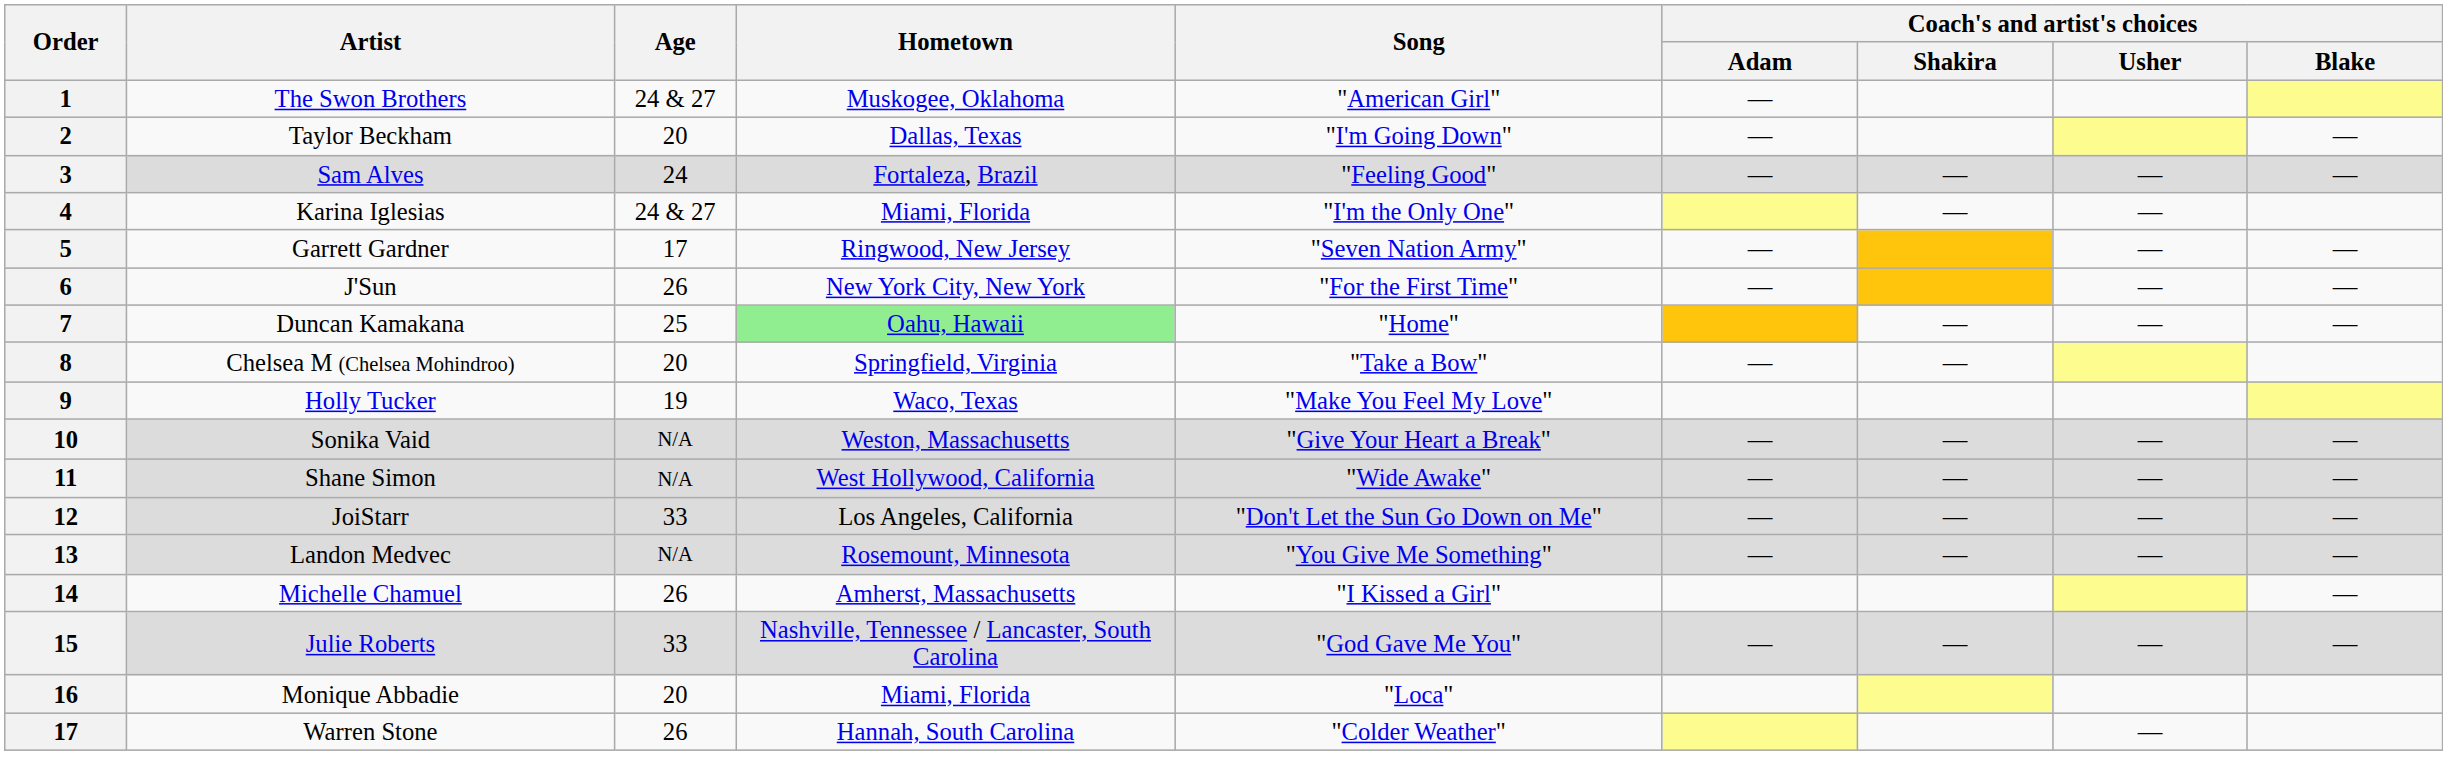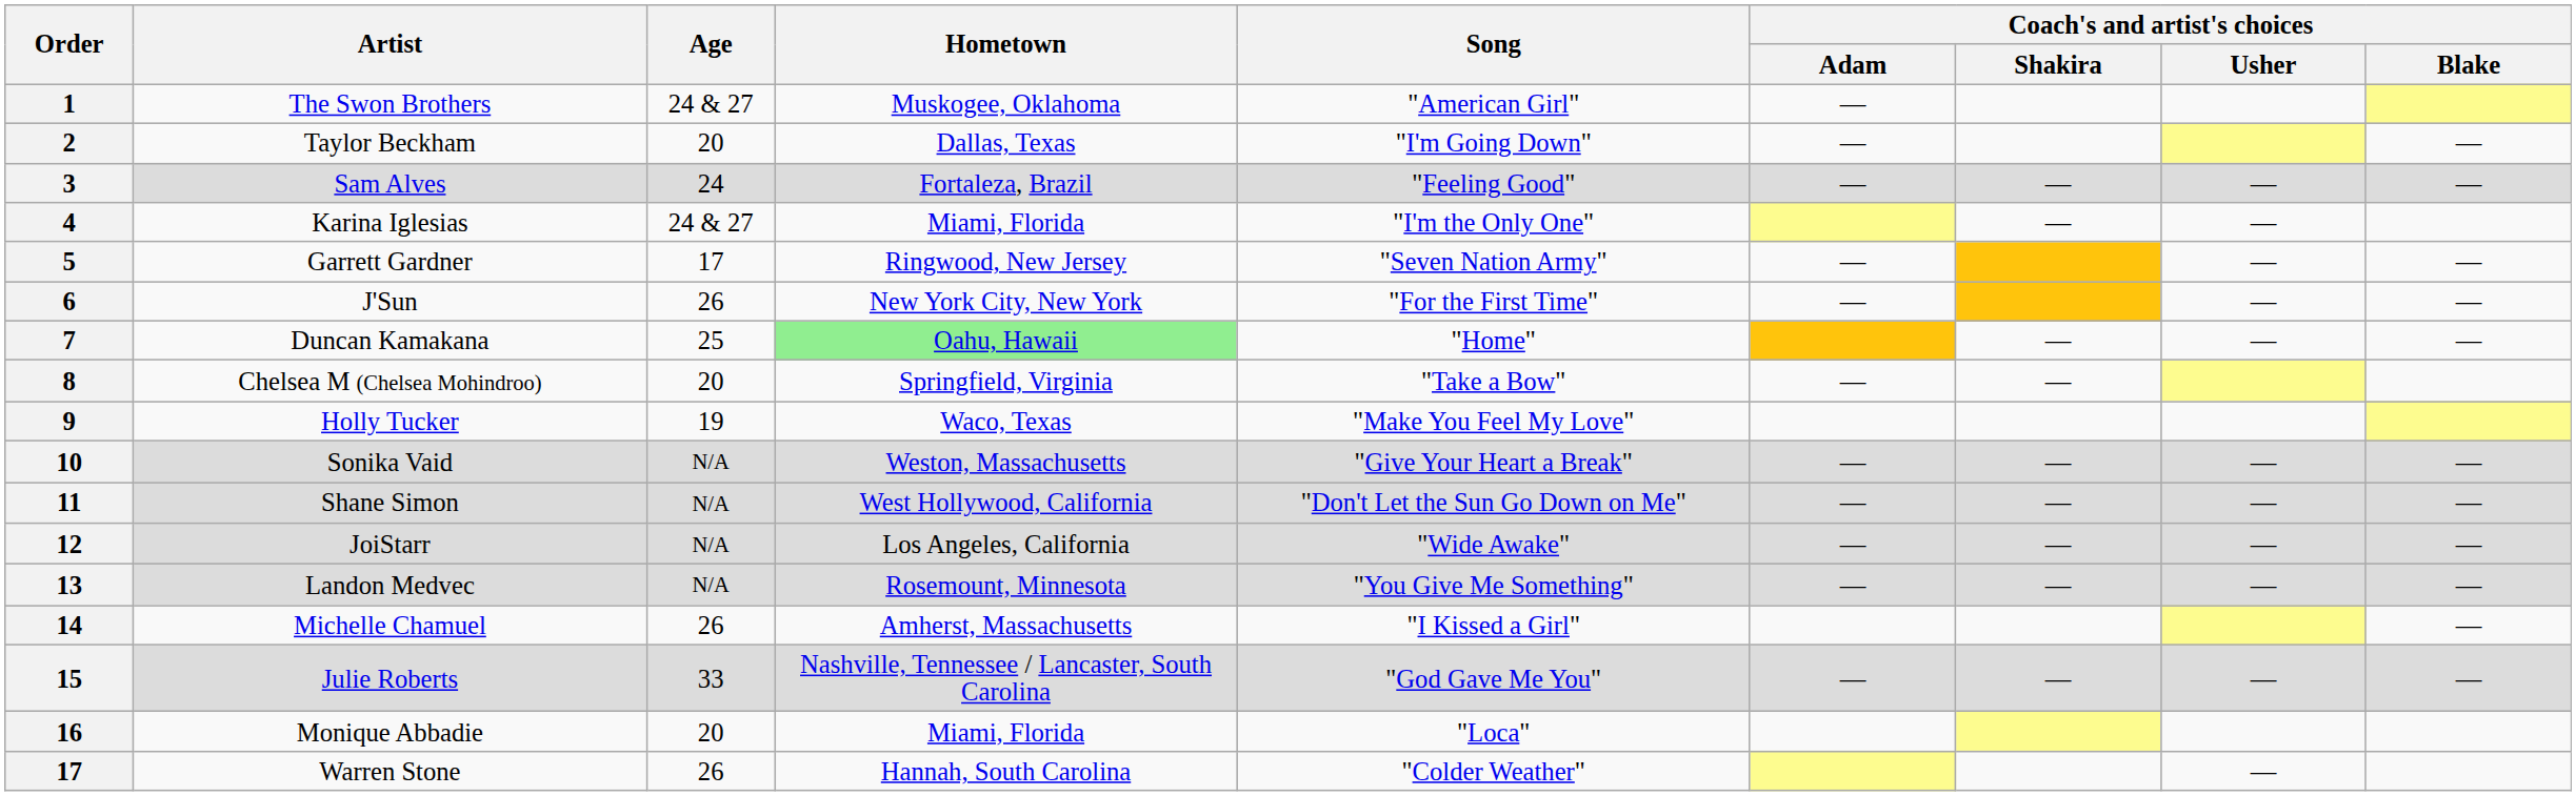Shane Simon | Song: "Wide Awake" -> "Don't Let the Sun Go Down on Me"
JoiStarr | Age: 33 -> N/A
JoiStarr | Song: "Don't Let the Sun Go Down on Me" -> "Wide Awake"
